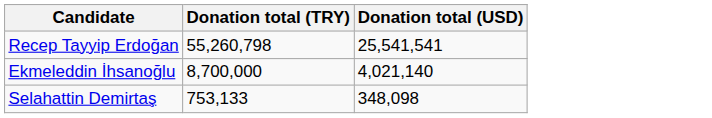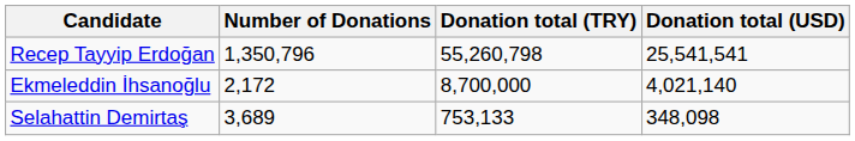+ column: Number of Donations | 1,350,796 | 2,172 | 3,689
